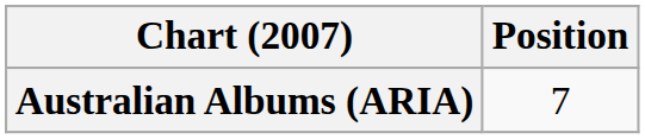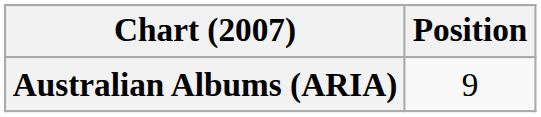Australian Albums (ARIA) | Position: 7 -> 9
